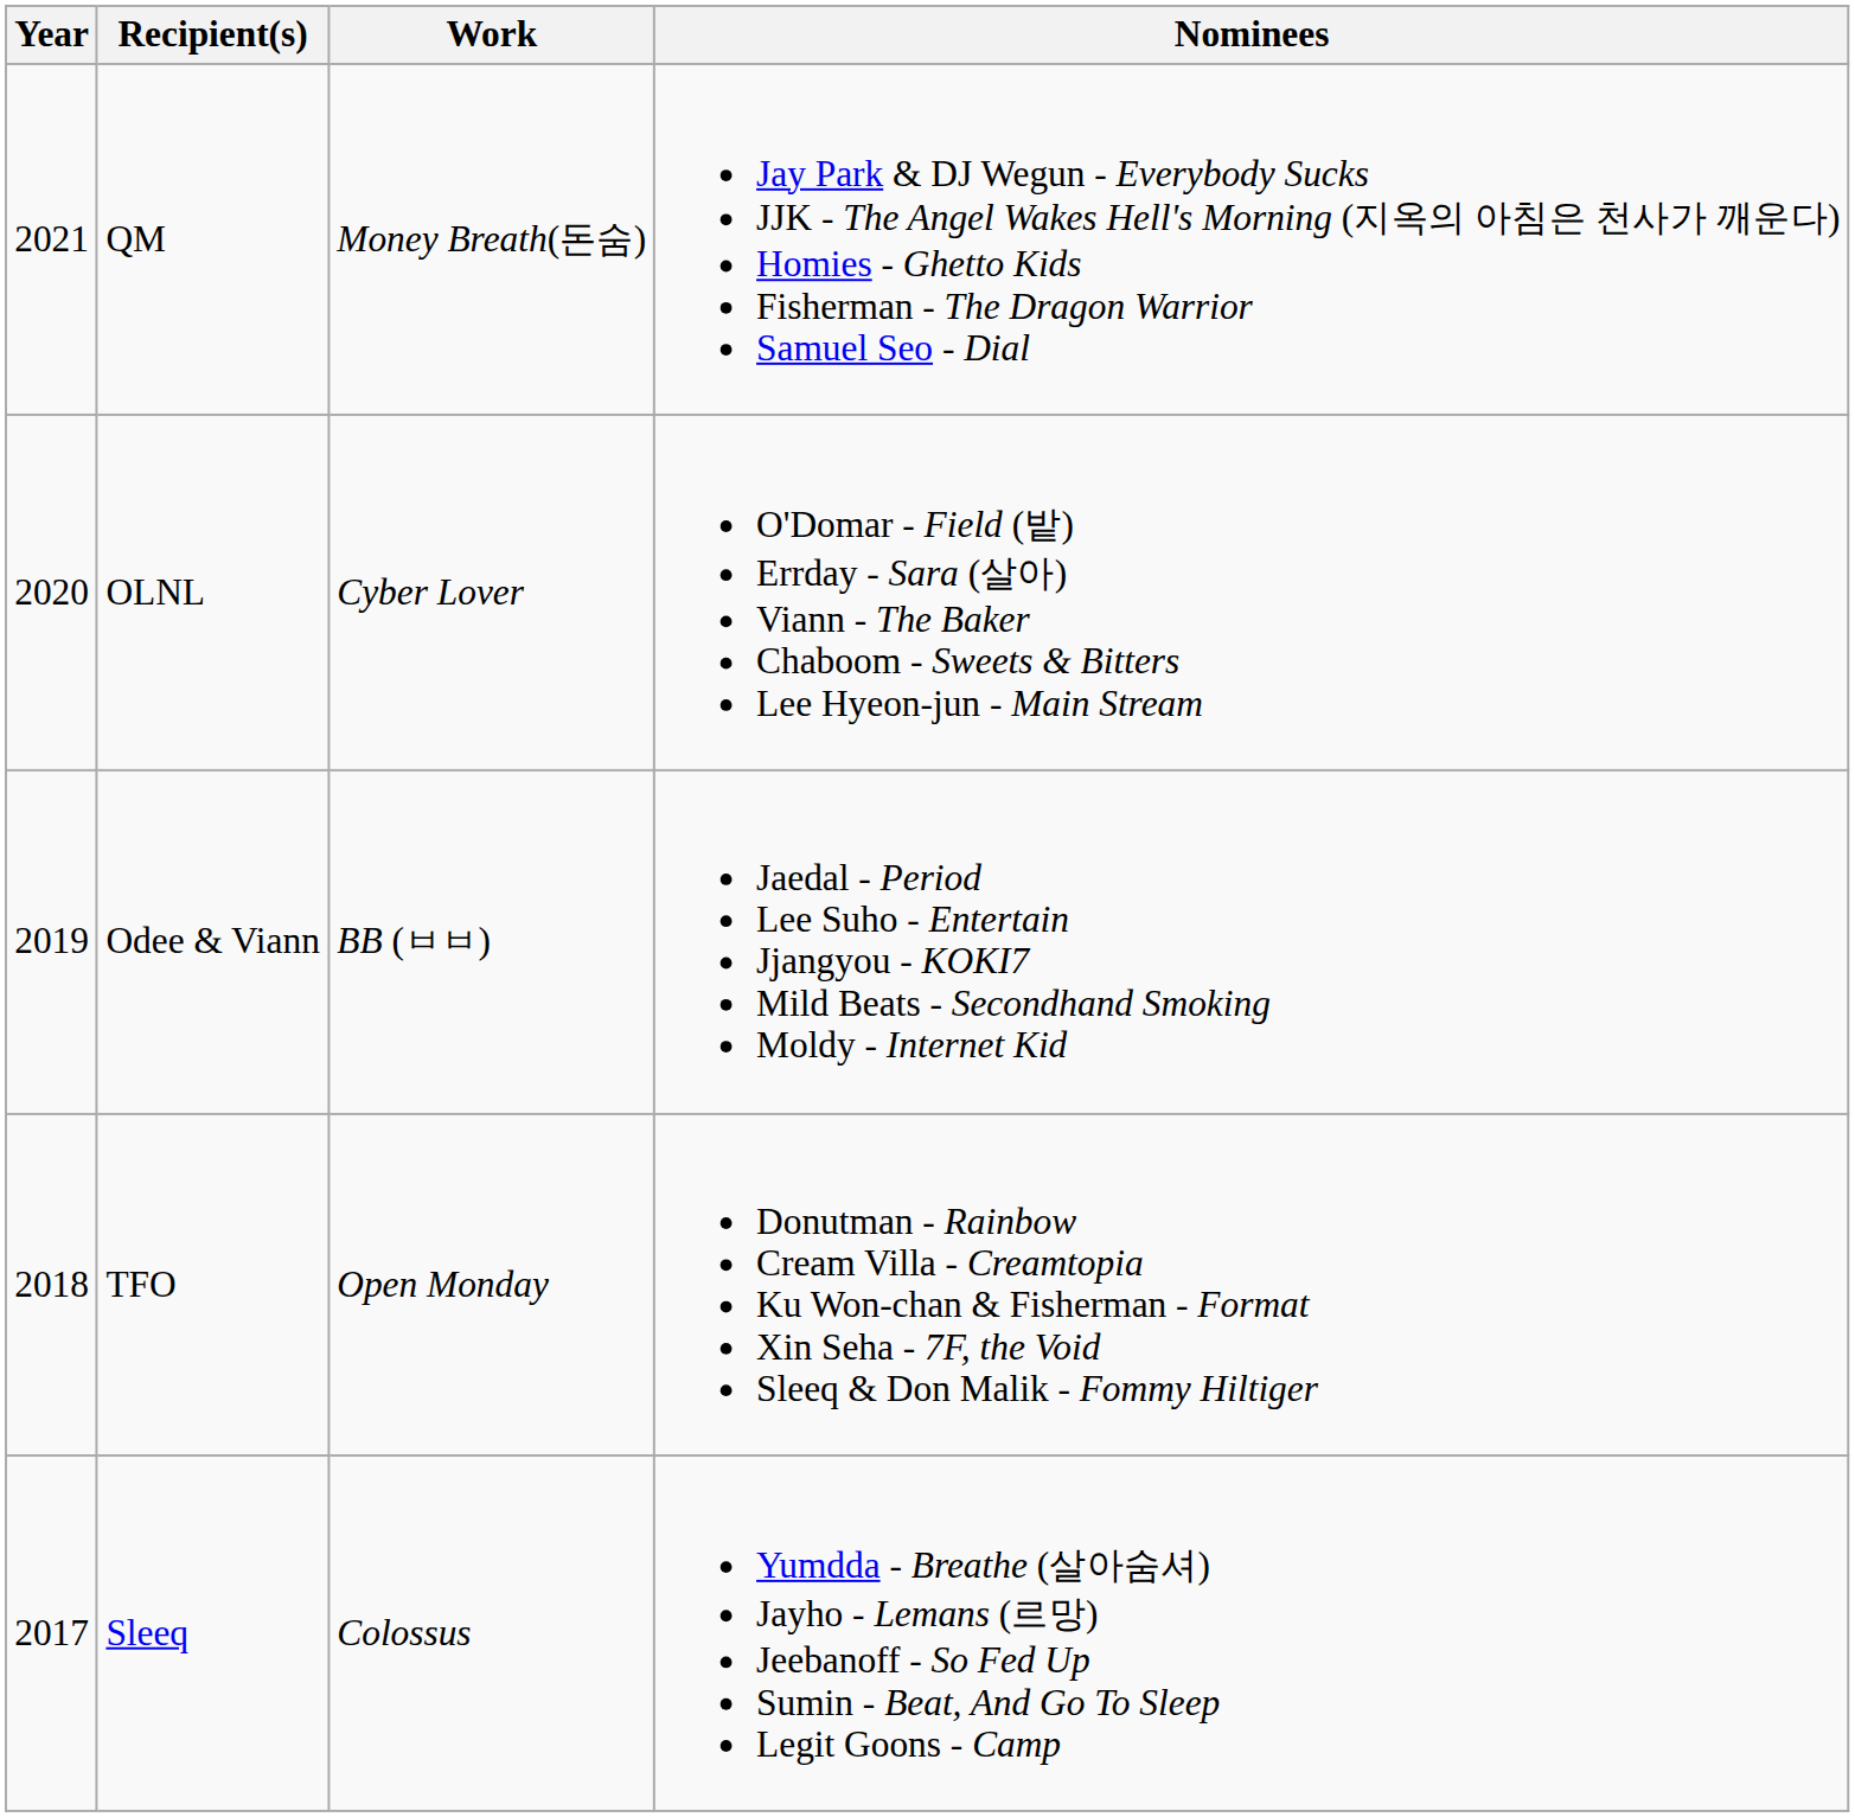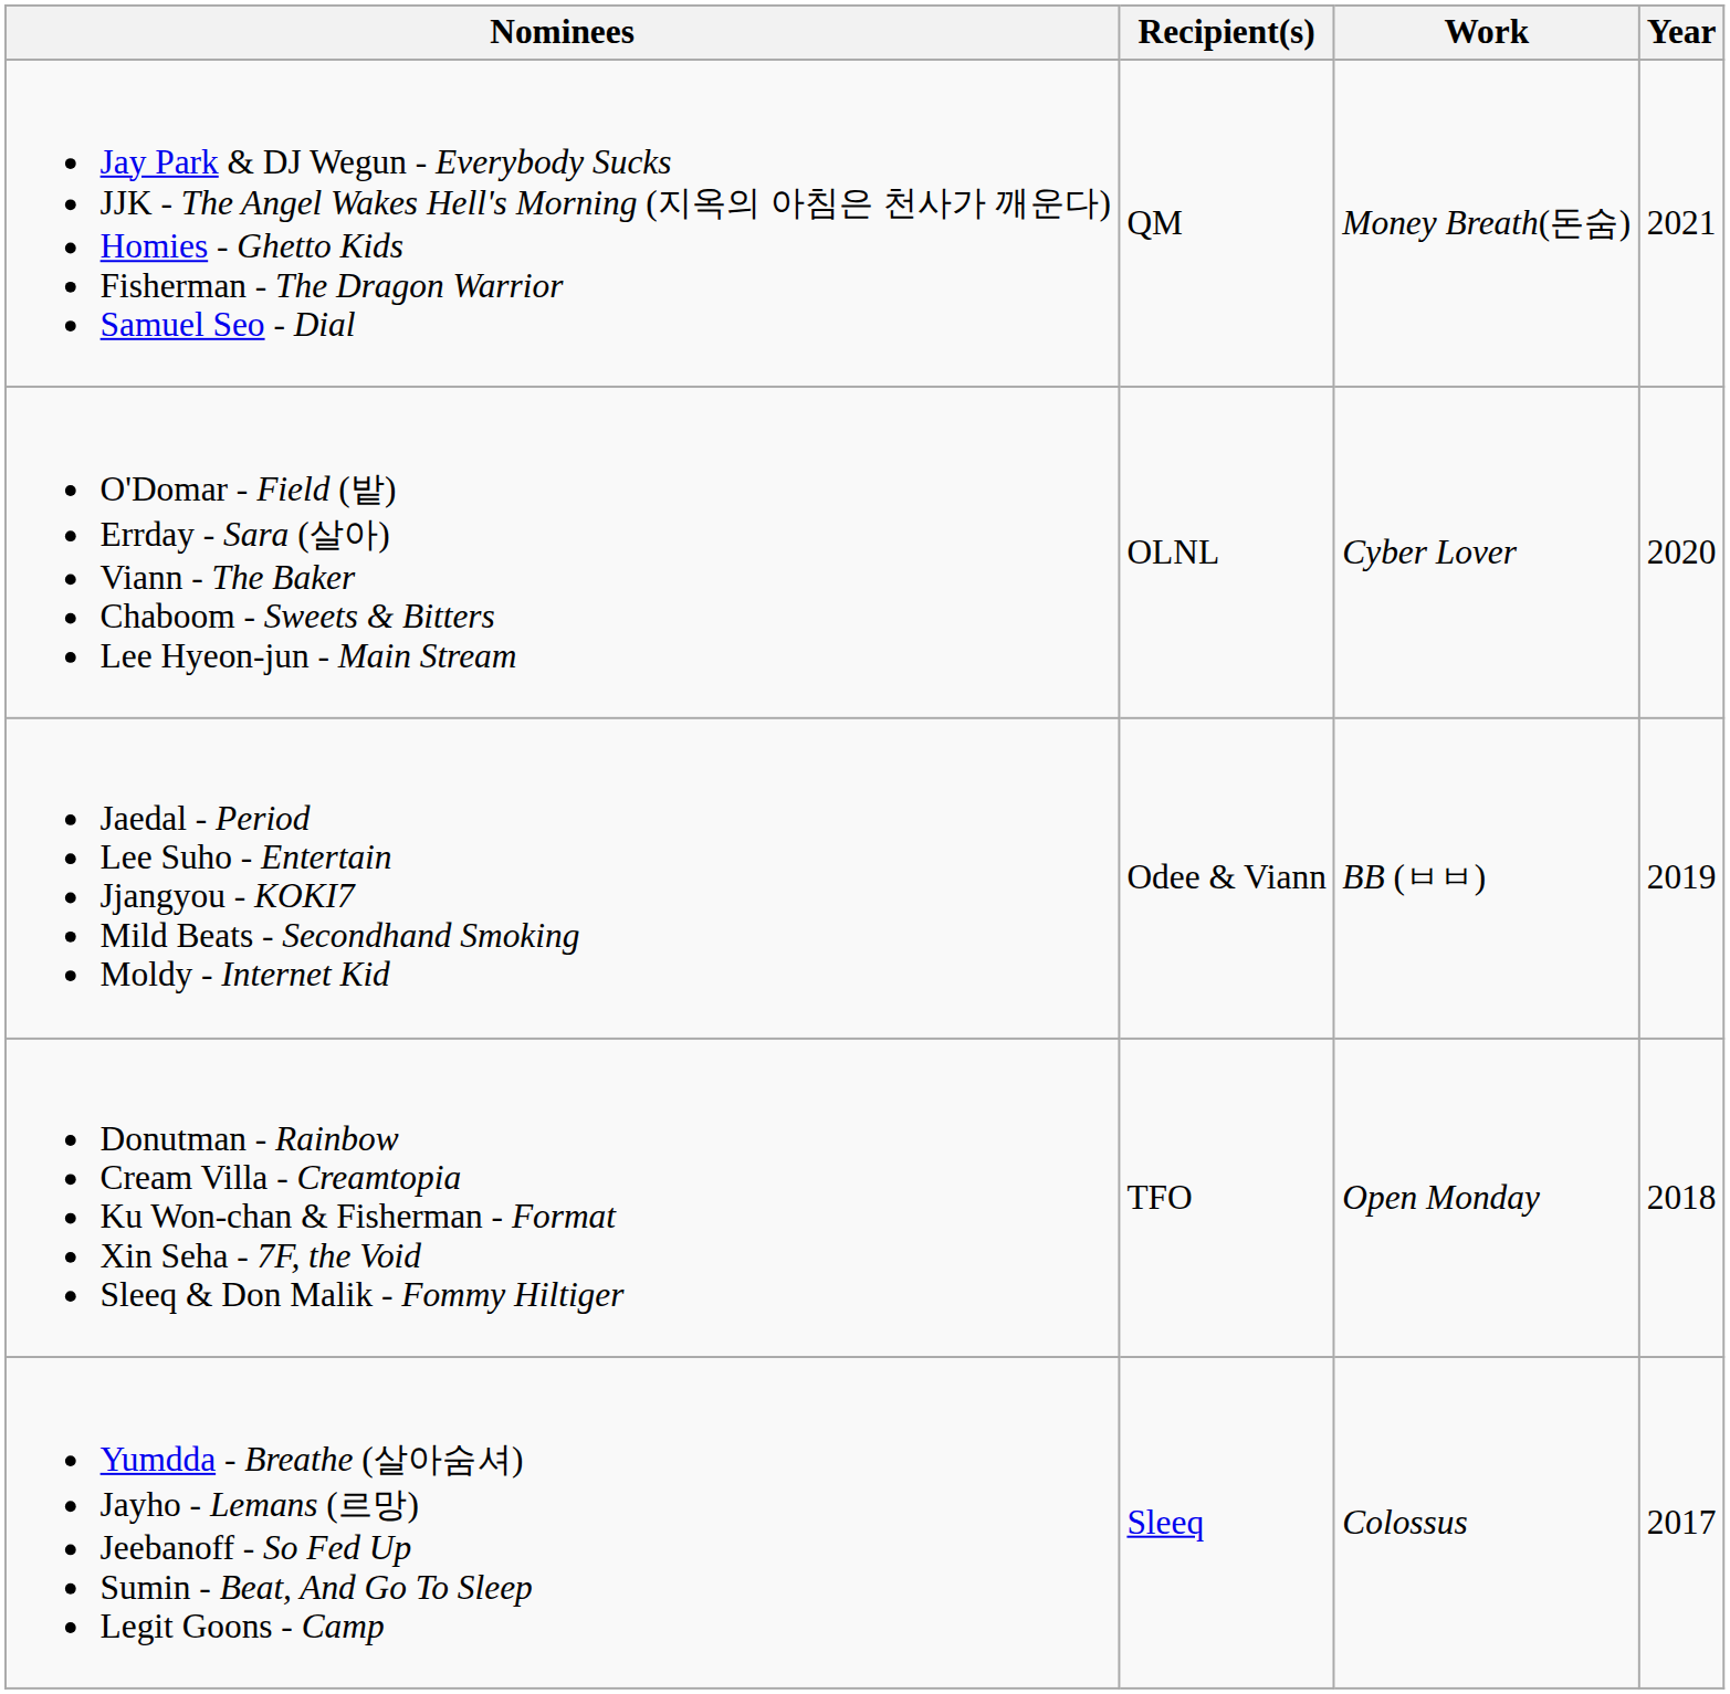columns swapped: Year <-> Nominees
